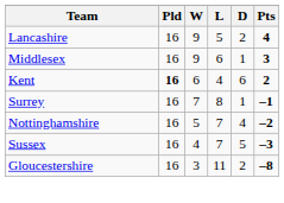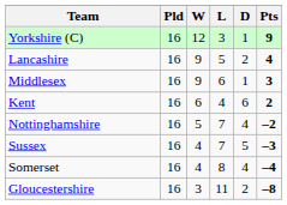+ row: Yorkshire (C) | 16 | 12 | 3 | 1 | 9
Kent | Pld: bold -> normal
- row: Surrey | 16 | 7 | 8 | 1 | –1
+ row: Somerset | 16 | 4 | 8 | 4 | –4
